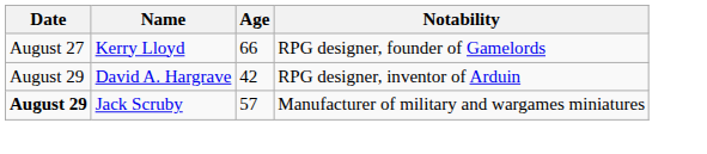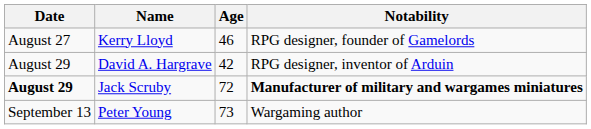Kerry Lloyd | Age: 66 -> 46
Jack Scruby | Age: 57 -> 72
Jack Scruby | Notability: normal -> bold
+ row: September 13 | Peter Young | 73 | Wargaming author
